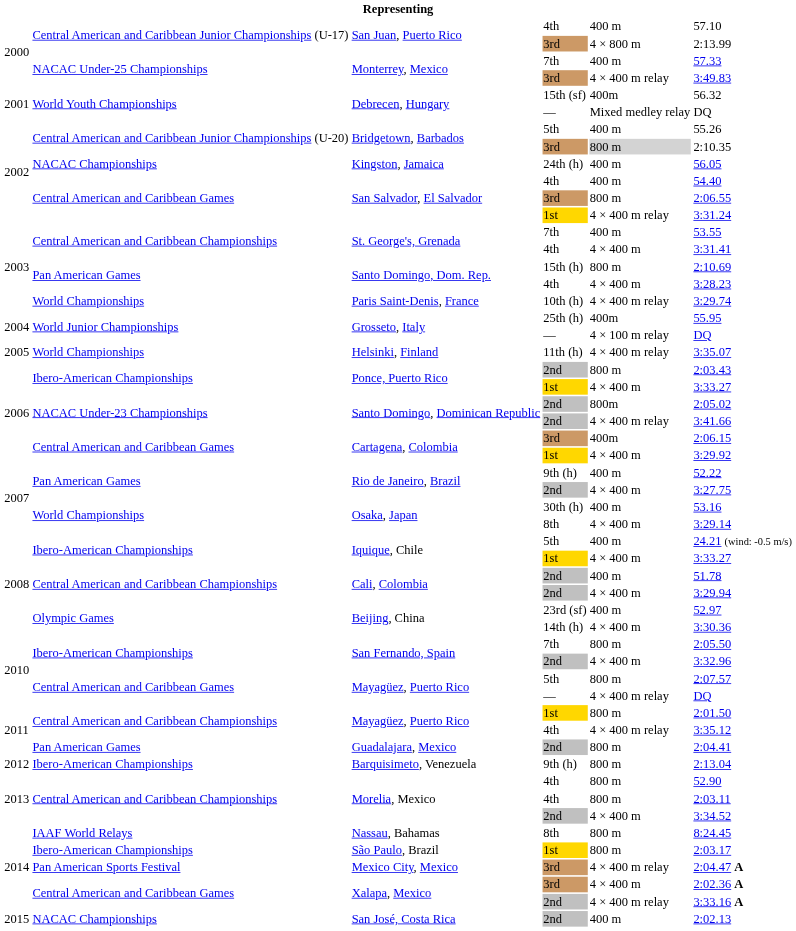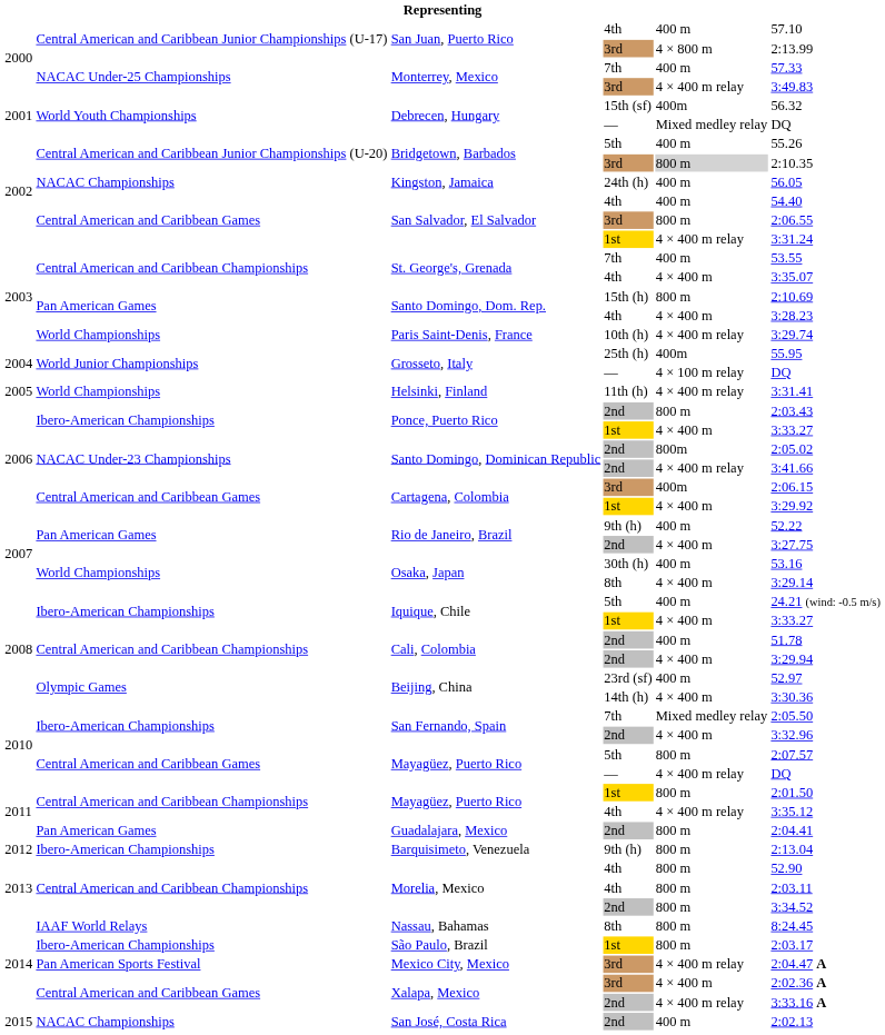St. George's, Grenada / 4th | column 6: 3:31.41 -> 3:35.07
Helsinki, Finland | column 6: 3:35.07 -> 3:31.41
San Fernando, Spain / 7th | column 5: 800 m -> Mixed medley relay
Morelia, Mexico / 2nd | column 5: 4 × 400 m -> 800 m
